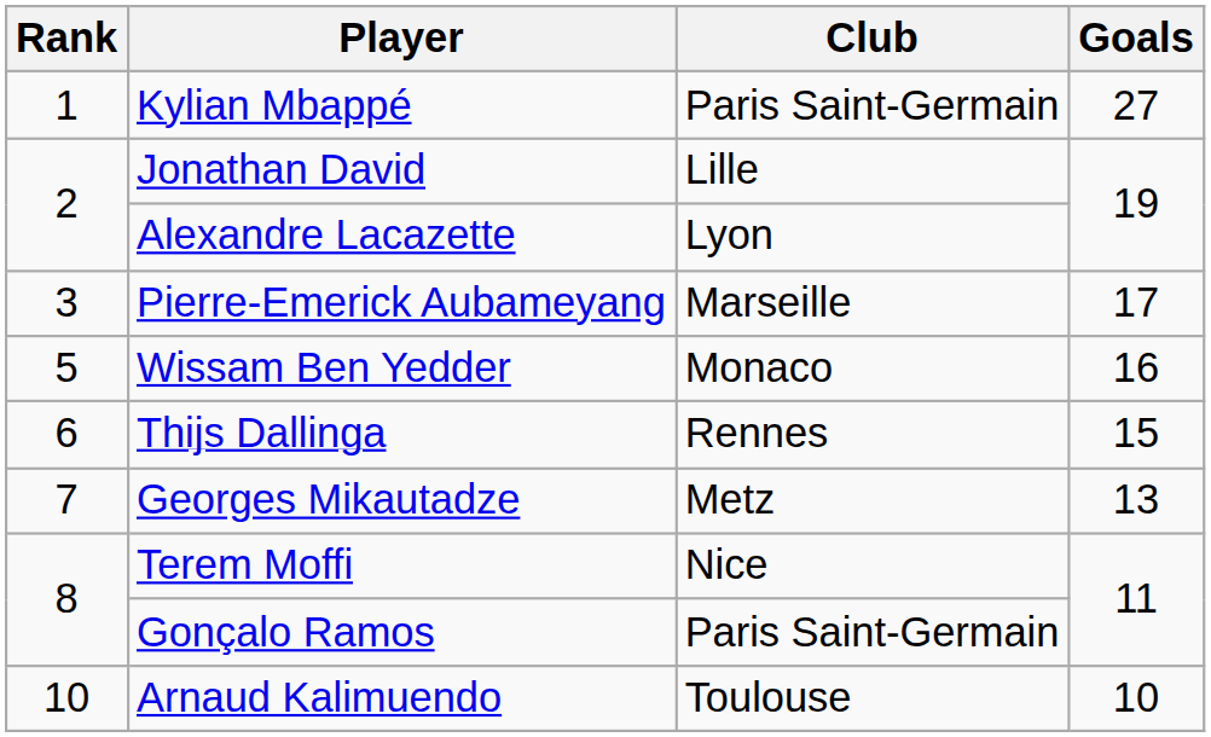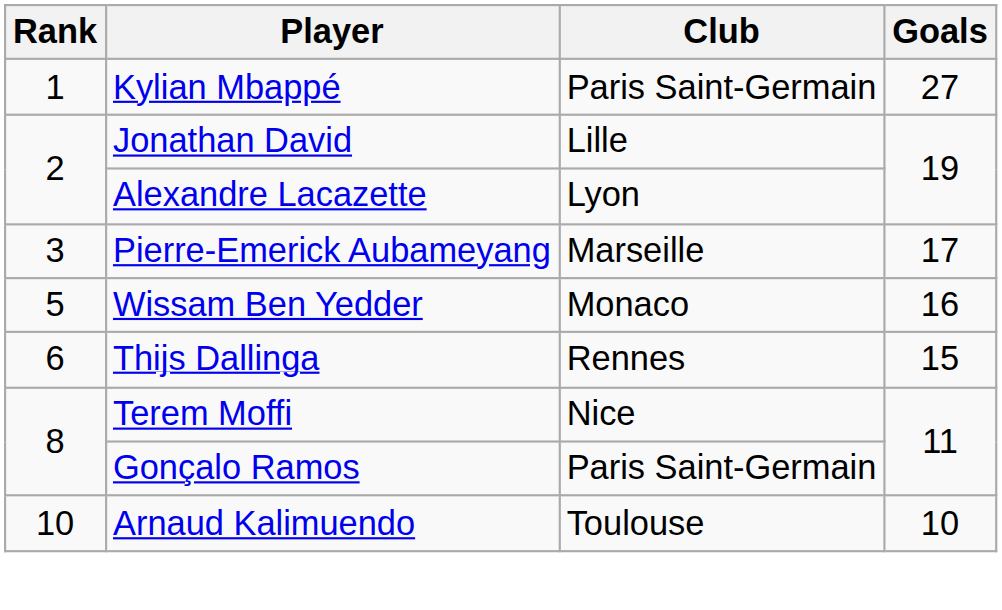- row: 7 | Georges Mikautadze | Metz | 13
